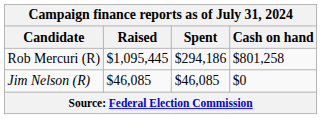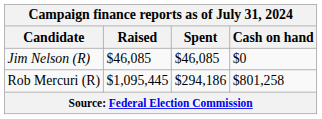rows swapped: Rob Mercuri (R) <-> Jim Nelson (R)
